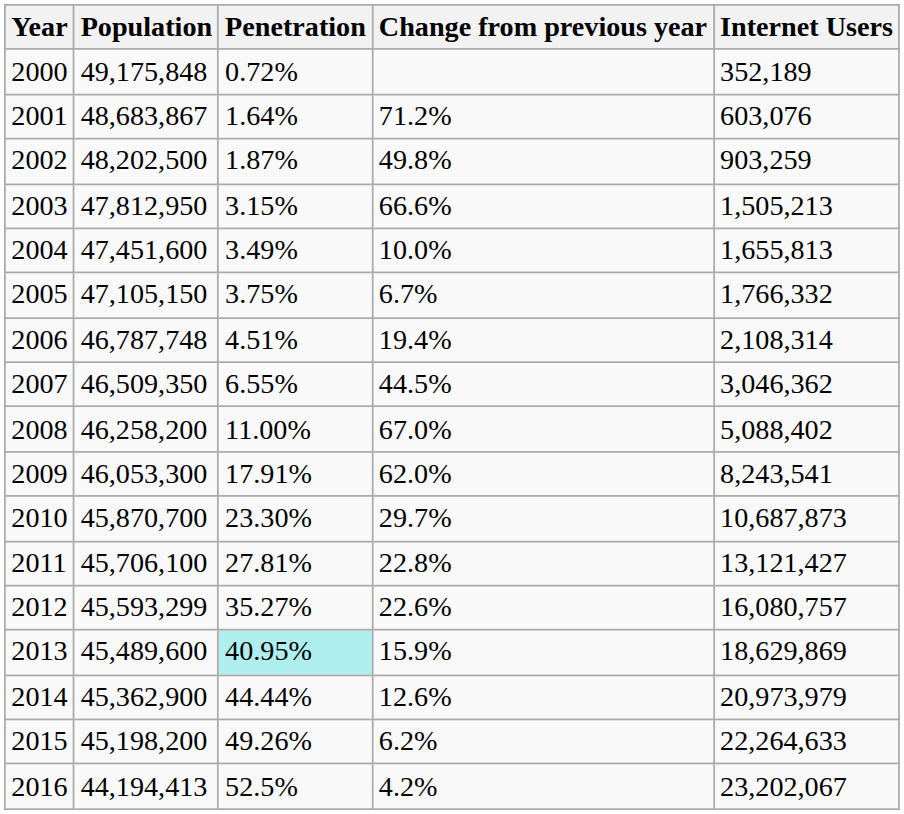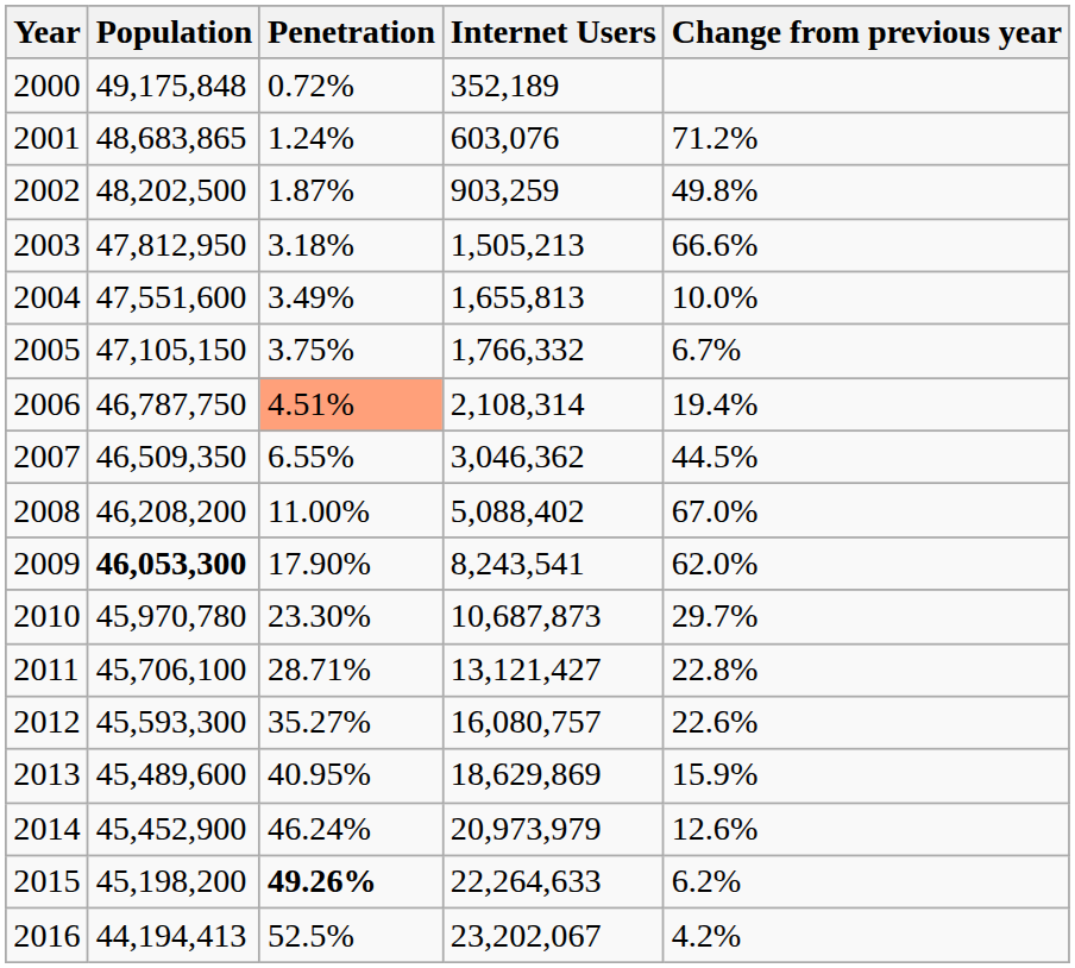columns swapped: Internet Users <-> Change from previous year
2001 | Population: 48,683,867 -> 48,683,865
2001 | Penetration: 1.64% -> 1.24%
2003 | Penetration: 3.15% -> 3.18%
2004 | Population: 47,451,600 -> 47,551,600
2006 | Population: 46,787,748 -> 46,787,750
2006 | Penetration: no background -> lightsalmon background
2008 | Population: 46,258,200 -> 46,208,200
2009 | Population: normal -> bold
2009 | Penetration: 17.91% -> 17.90%
2010 | Population: 45,870,700 -> 45,970,780
2011 | Penetration: 27.81% -> 28.71%
2012 | Population: 45,593,299 -> 45,593,300
2013 | Penetration: paleturquoise background -> no background
2014 | Population: 45,362,900 -> 45,452,900
2014 | Penetration: 44.44% -> 46.24%
2015 | Penetration: normal -> bold
